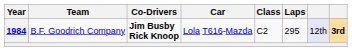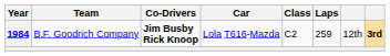1984 | Laps: 295 -> 259
1984 | column 7: lavender background -> no background
